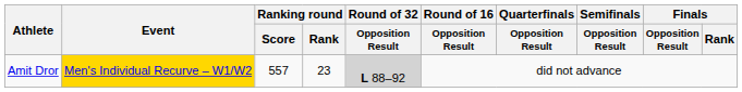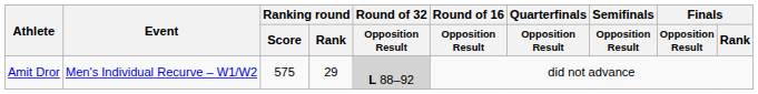Amit Dror | Event: gold background -> no background
Amit Dror | Ranking round / Score: 557 -> 575
Amit Dror | Ranking round / Rank: 23 -> 29
